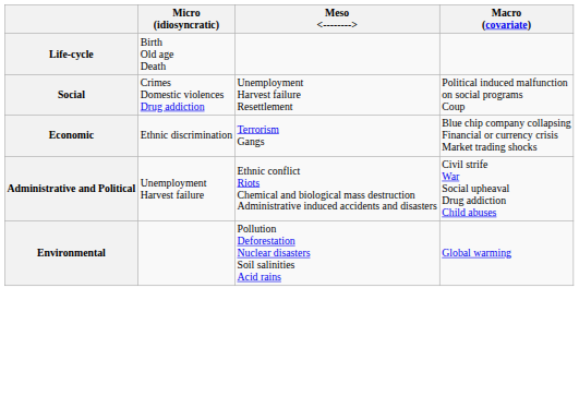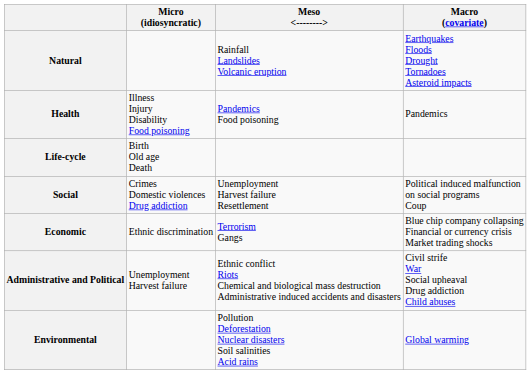+ row: Natural | Rainfall Landslides Volcanic eruption | Earthquakes Floods Drought Tornadoes Asteroid impacts
+ row: Health | Illness Injury Disability Food poisoning | Pandemics Food poisoning | Pandemics
